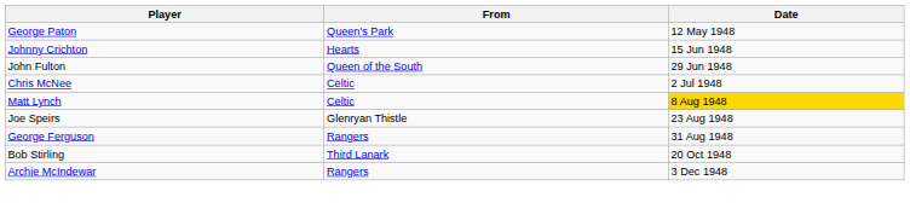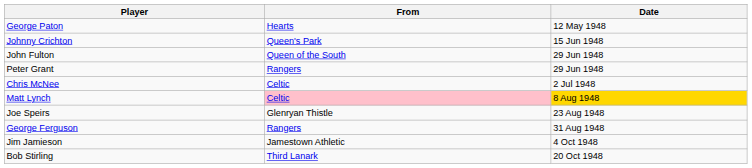George Paton | From: Queen's Park -> Hearts
Johnny Crichton | From: Hearts -> Queen's Park
+ row: Peter Grant | Rangers | 29 Jun 1948
Matt Lynch | From: no background -> pink background
+ row: Jim Jamieson | Jamestown Athletic | 4 Oct 1948
- row: Archie McIndewar | Rangers | 3 Dec 1948
